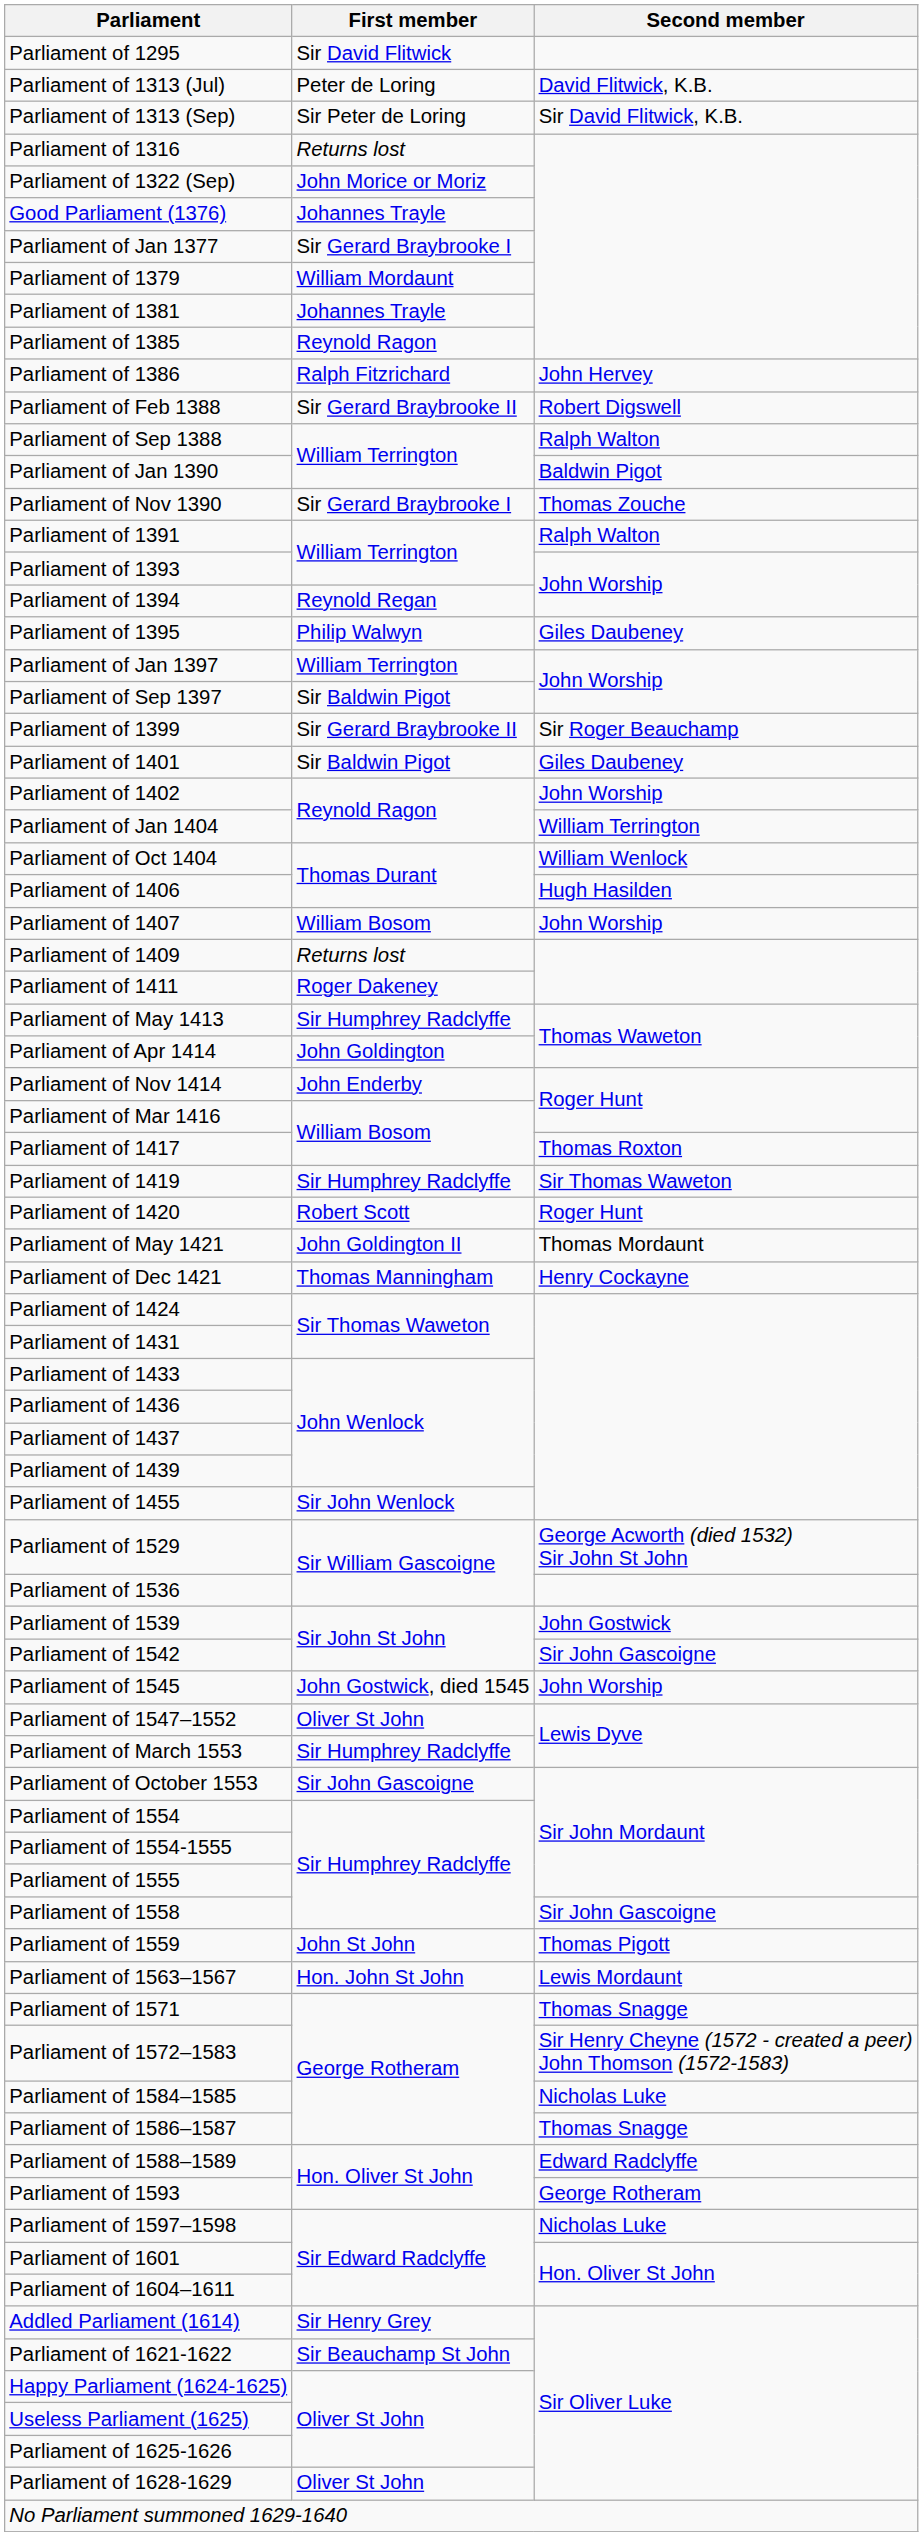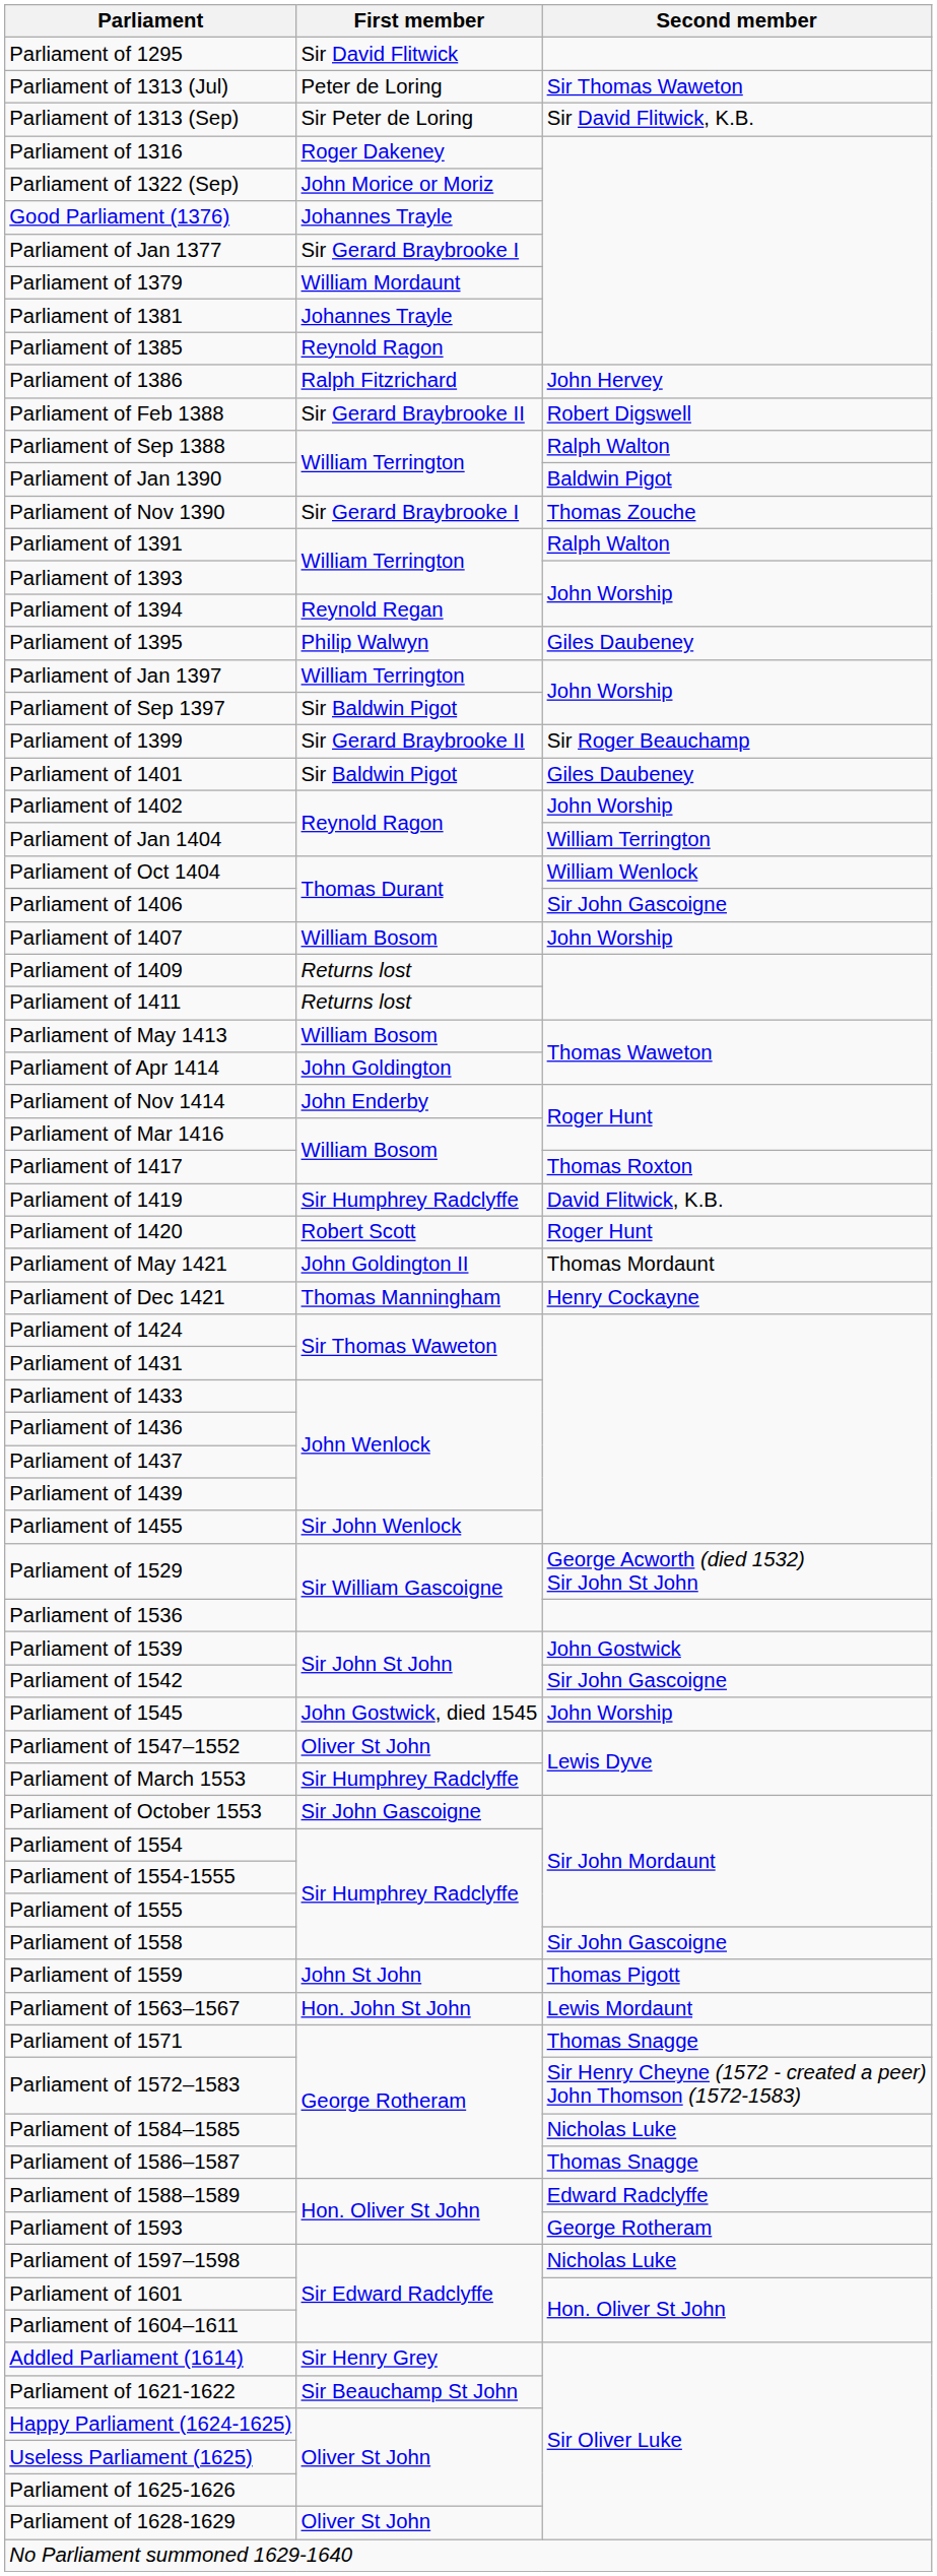Parliament of 1313 (Jul) | Second member: David Flitwick, K.B. -> Sir Thomas Waweton
Parliament of 1316 | First member: Returns lost -> Roger Dakeney
Parliament of 1406 | Second member: Hugh Hasilden -> Sir John Gascoigne
Parliament of 1411 | First member: Roger Dakeney -> Returns lost
Parliament of May 1413 | First member: Sir Humphrey Radclyffe -> William Bosom
Parliament of 1419 | Second member: Sir Thomas Waweton -> David Flitwick, K.B.
